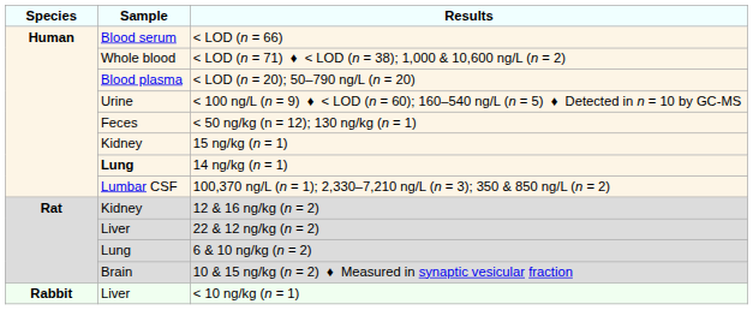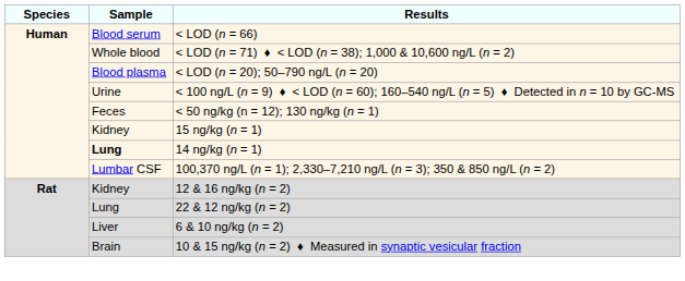22 & 12 ng/kg (n = 2) | Sample: Liver -> Lung
6 & 10 ng/kg (n = 2) | Sample: Lung -> Liver
- row: Rabbit | Liver | < 10 ng/kg (n = 1)
